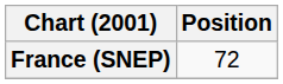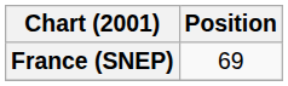France (SNEP) | Position: 72 -> 69
